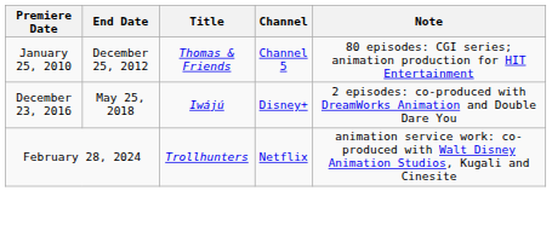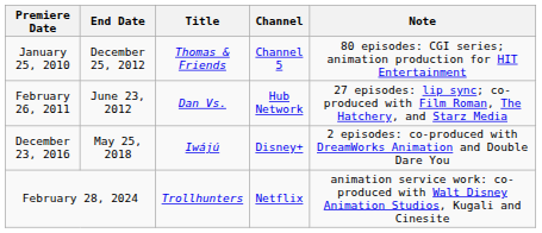+ row: February 26, 2011 | June 23, 2012 | Dan Vs. | Hub Network | 27 episodes: lip sync; co-produced with Film Roman, The Hatchery, and Starz Media
